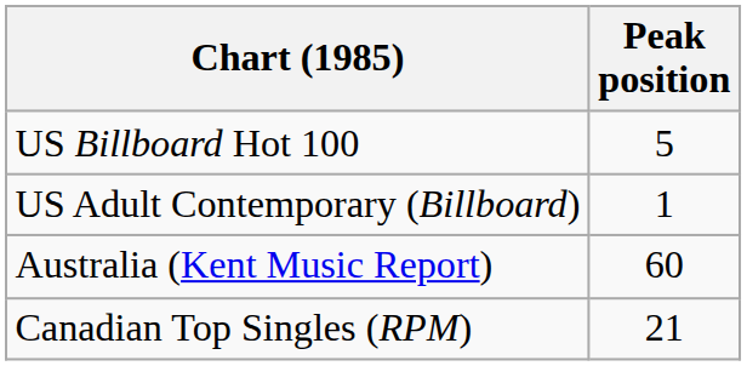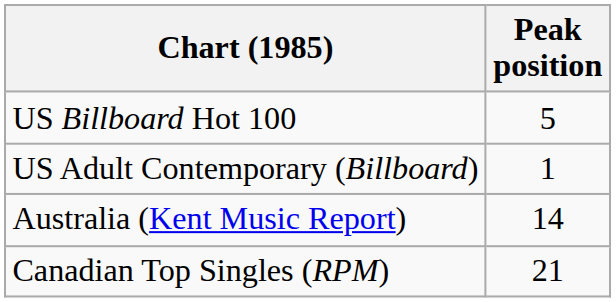Australia (Kent Music Report) | Peak position: 60 -> 14
